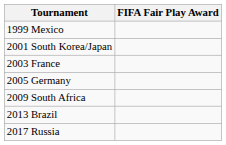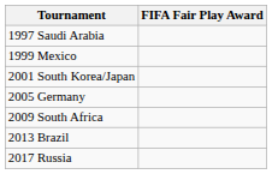+ row: 1997 Saudi Arabia
- row: 2003 France
